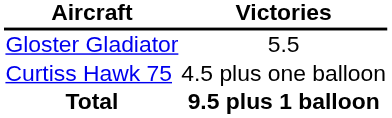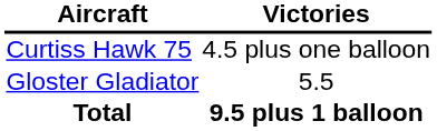rows swapped: Gloster Gladiator <-> Curtiss Hawk 75
